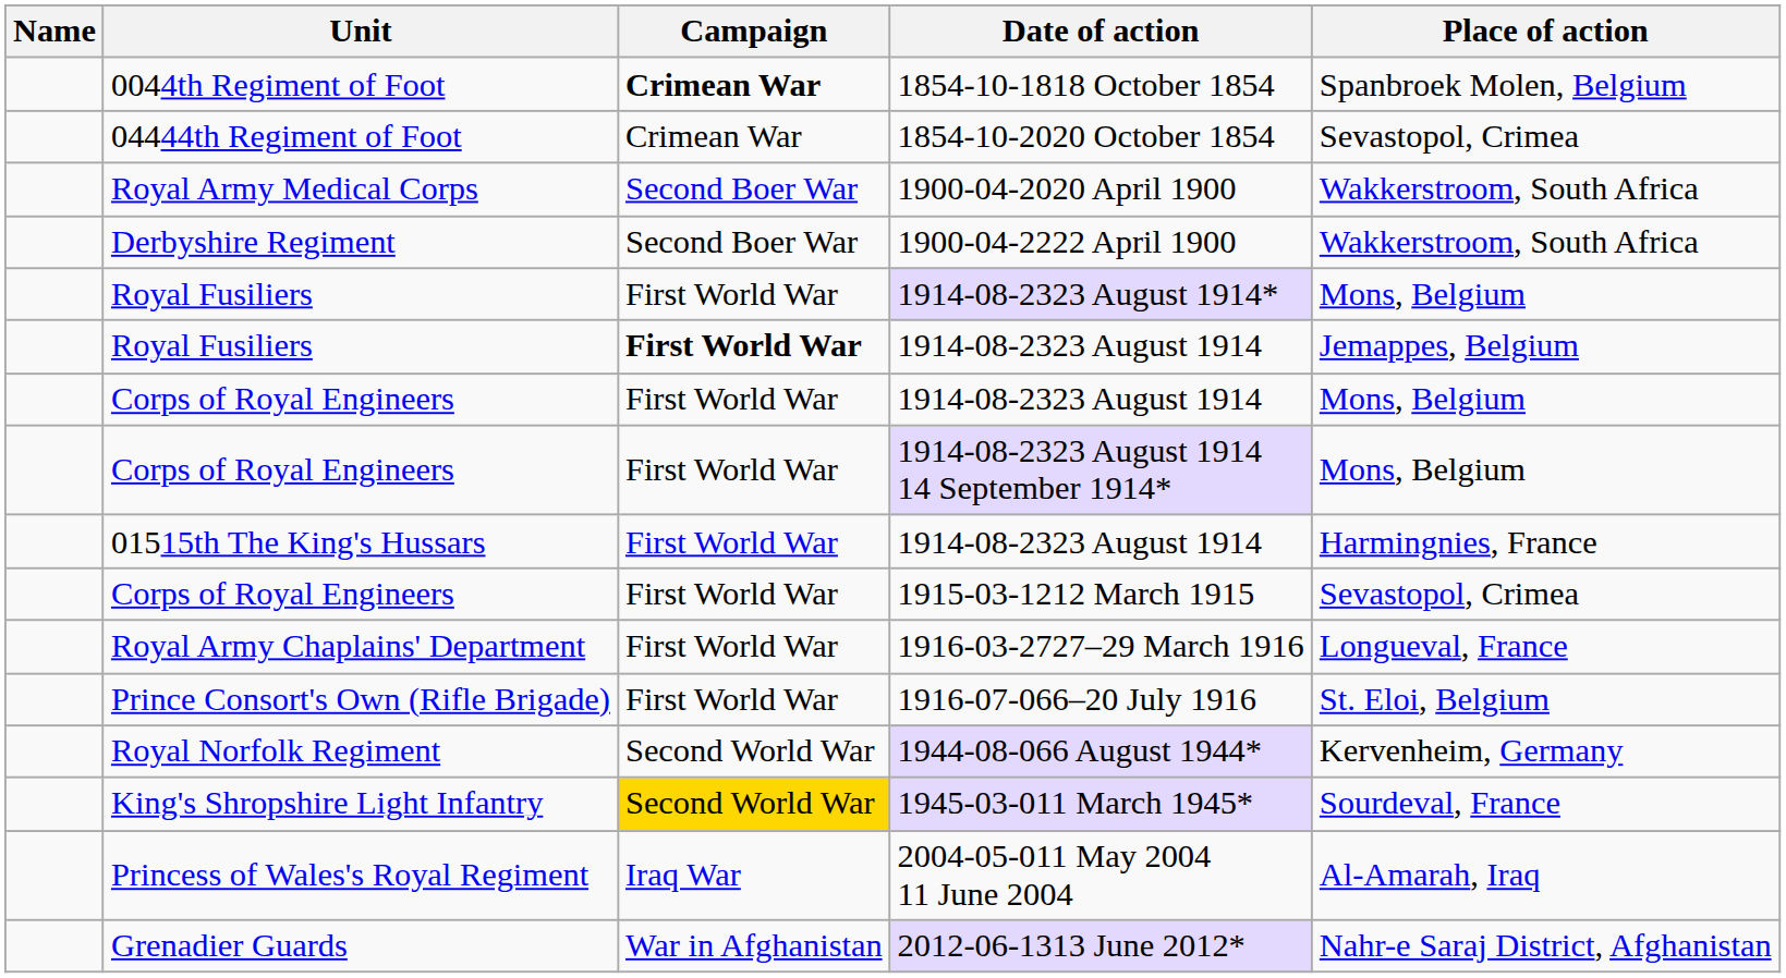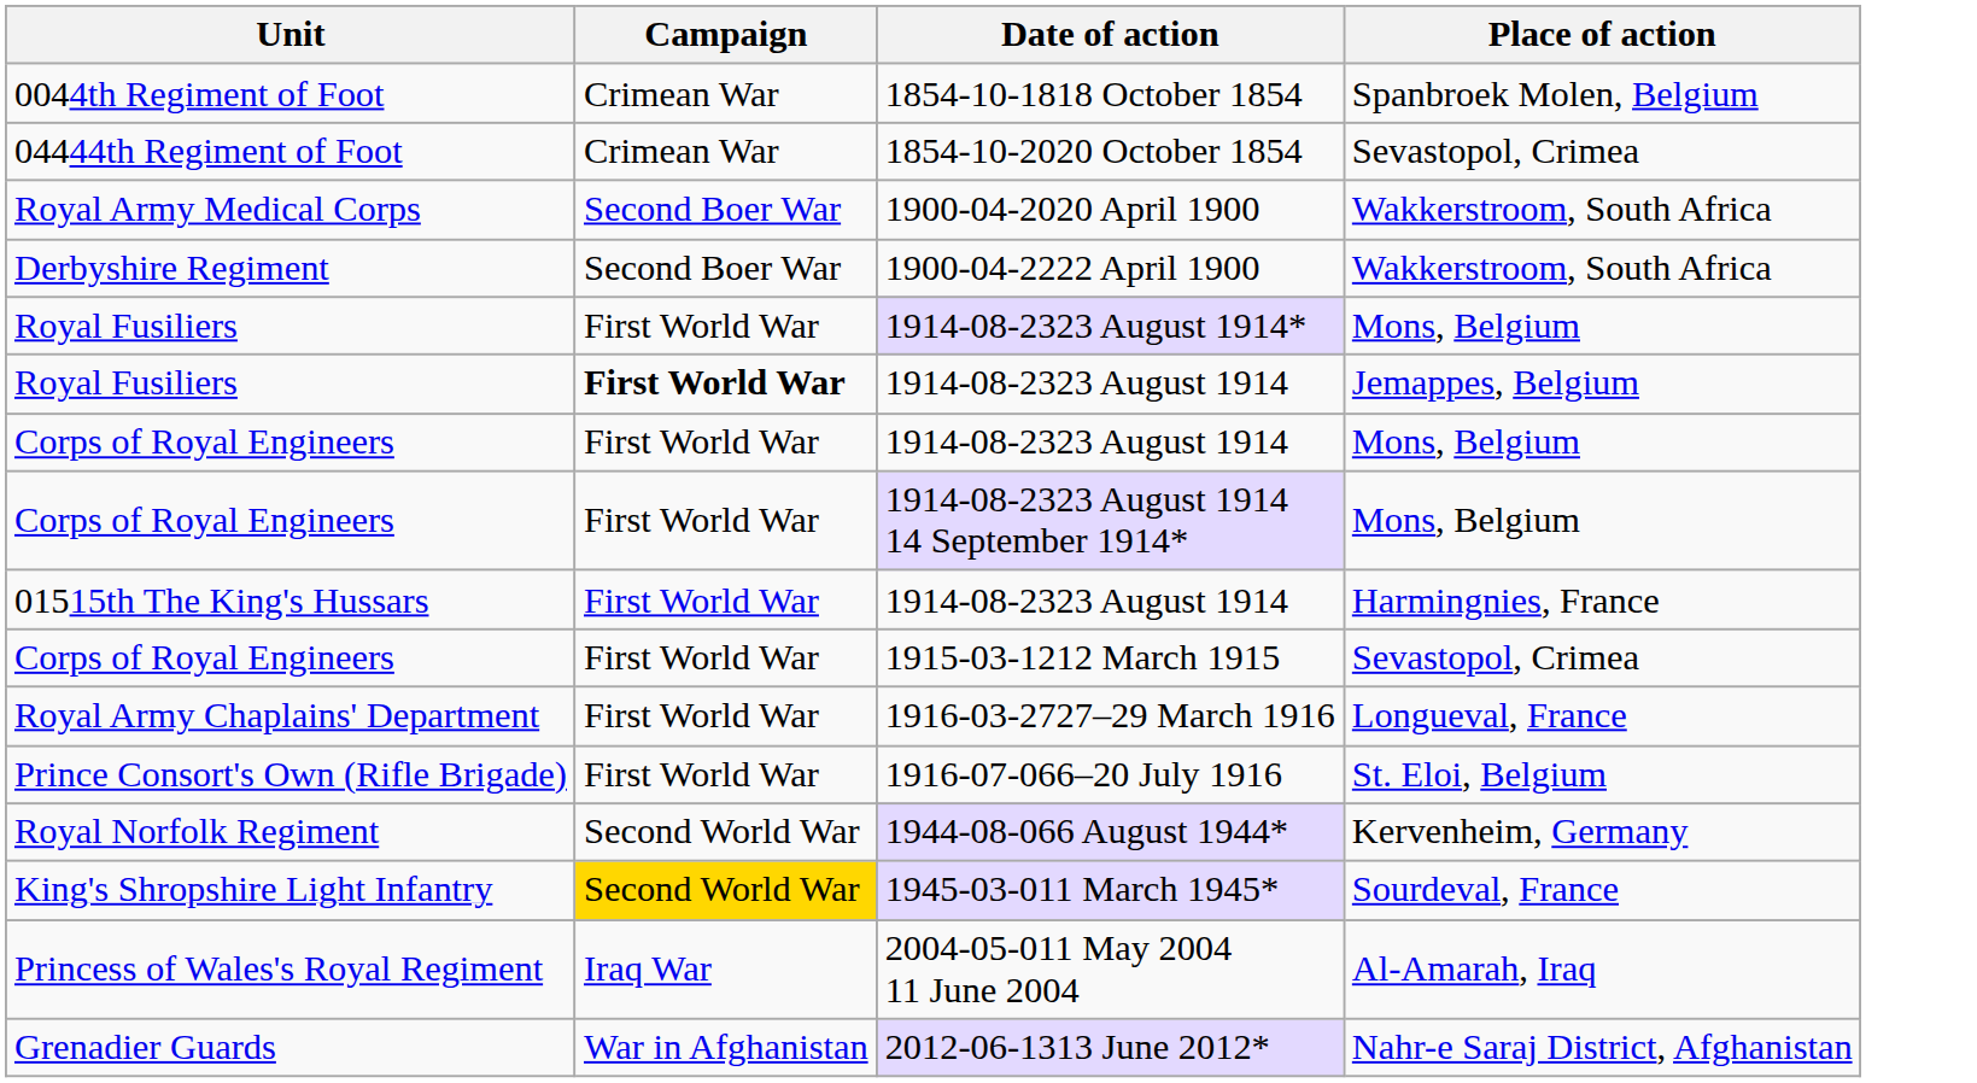- column: Name
1854-10-1818 October 1854 | Campaign: bold -> normal
